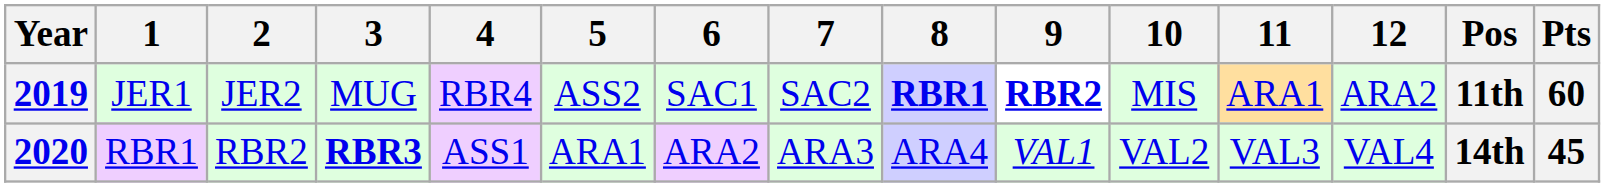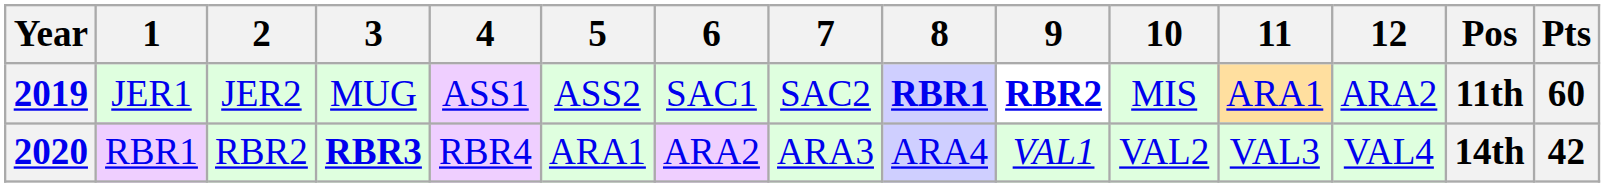2019 | 4: RBR4 -> ASS1
2020 | 4: ASS1 -> RBR4
2020 | Pts: 45 -> 42
